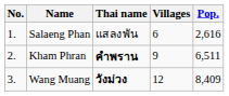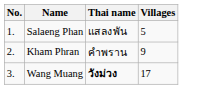- column: Pop. | 2,616 | 6,511 | 8,409
Salaeng Phan | Villages: 6 -> 5
Kham Phran | Thai name: bold -> normal
Wang Muang | Villages: 12 -> 17
